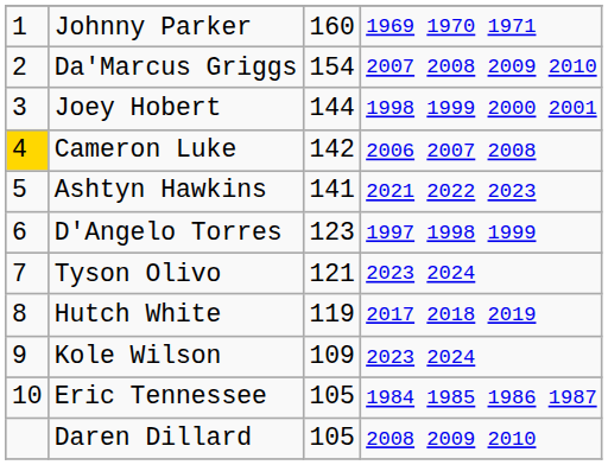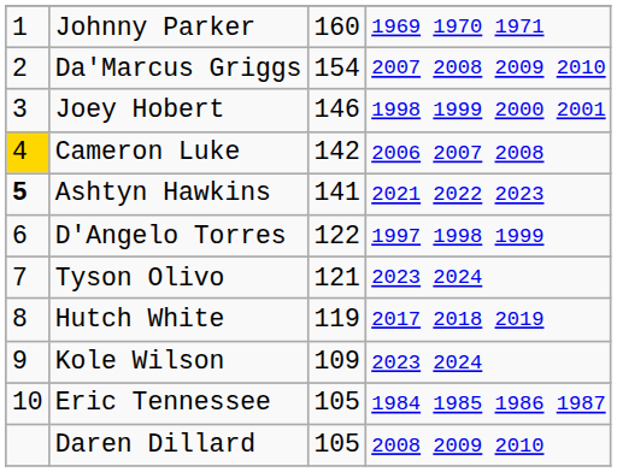Joey Hobert | column 3: 144 -> 146
Ashtyn Hawkins | column 1: normal -> bold
D'Angelo Torres | column 3: 123 -> 122
